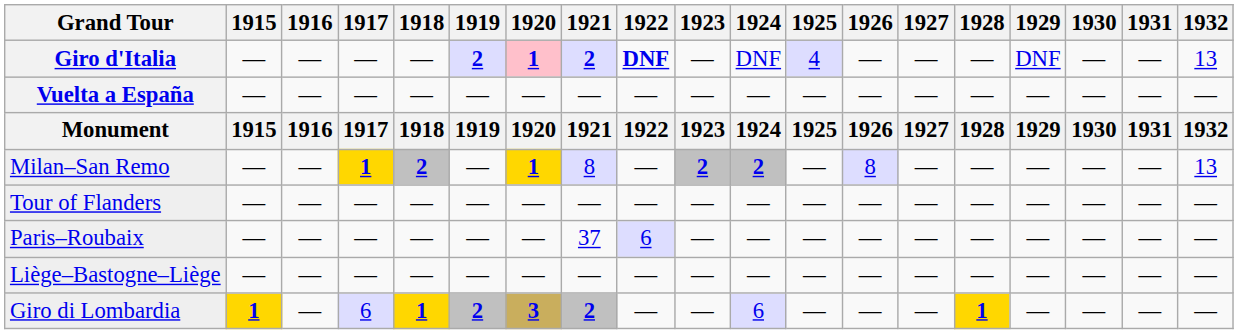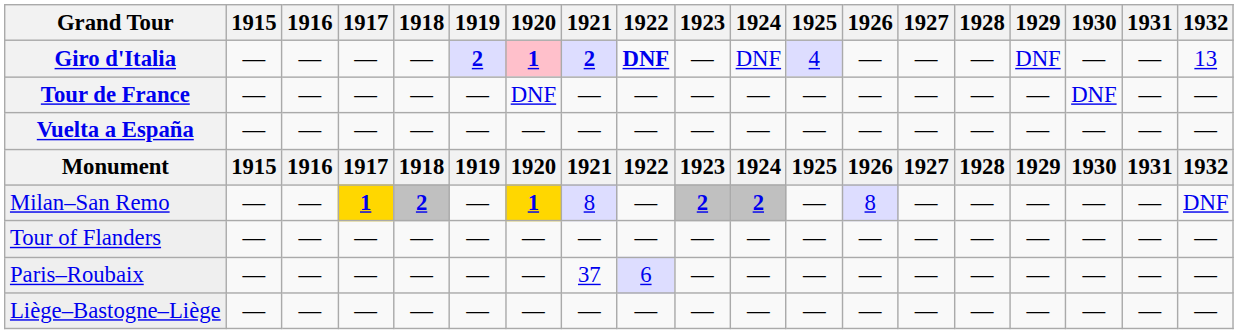+ row: Tour de France | — | — | — | — | — | DNF | — | — | — | — | — | — | — | — | — | DNF | — | —
Milan–San Remo | 1932: 13 -> DNF
- row: Giro di Lombardia | 1 | — | 6 | 1 | 2 | 3 | 2 | — | — | 6 | — | — | — | 1 | — | — | — | —
